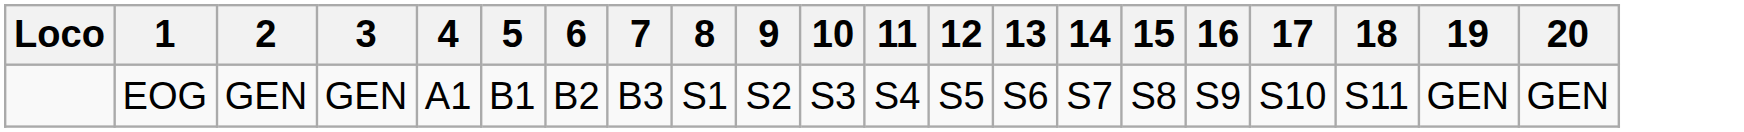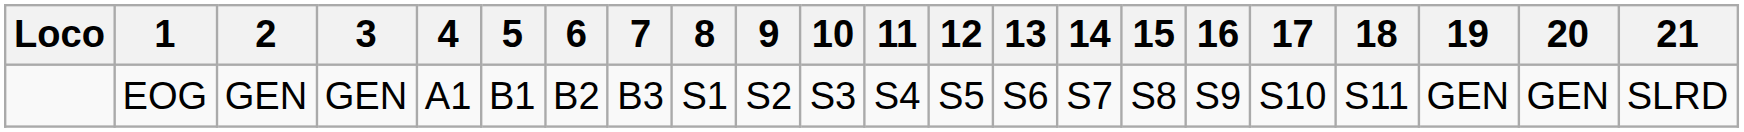+ column: 21 | SLRD
